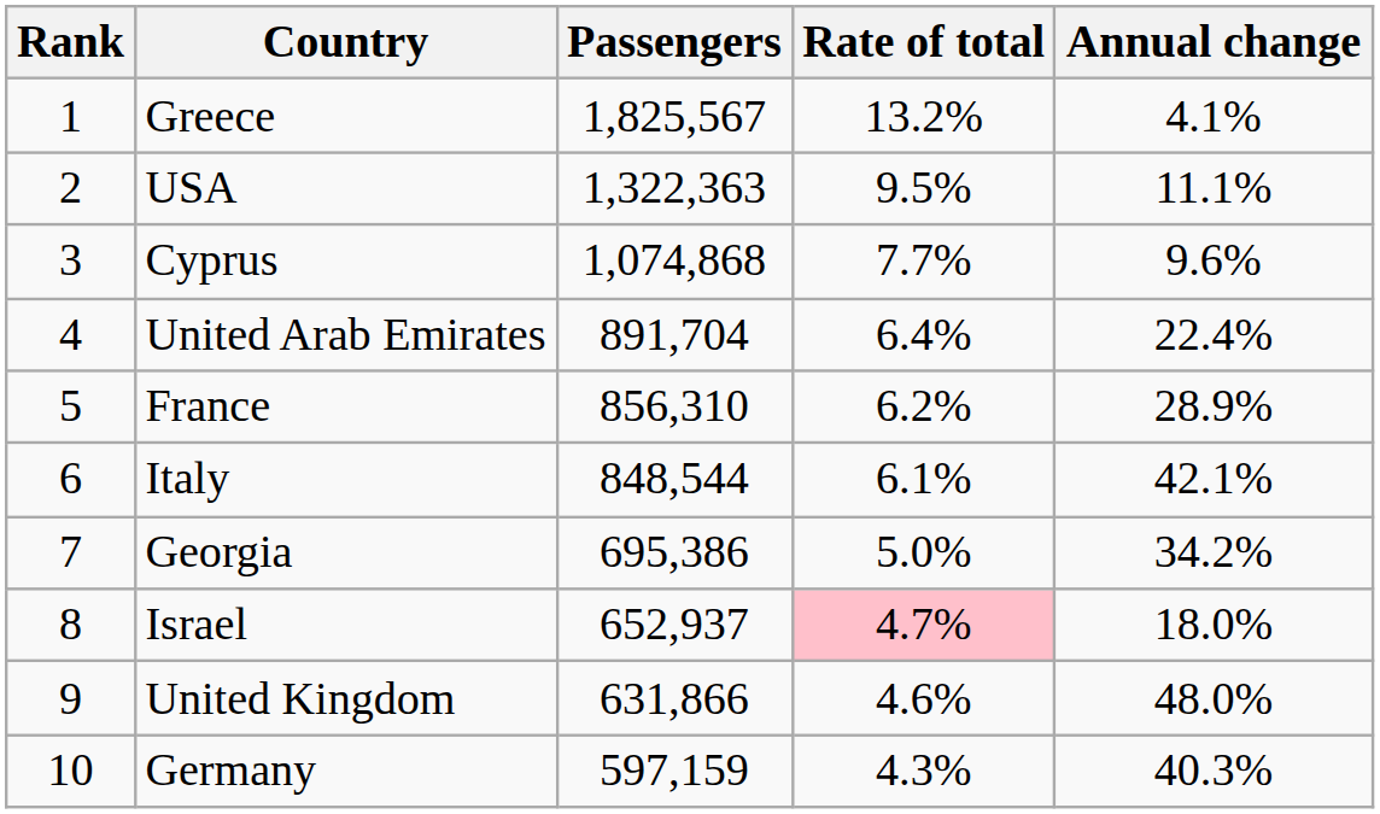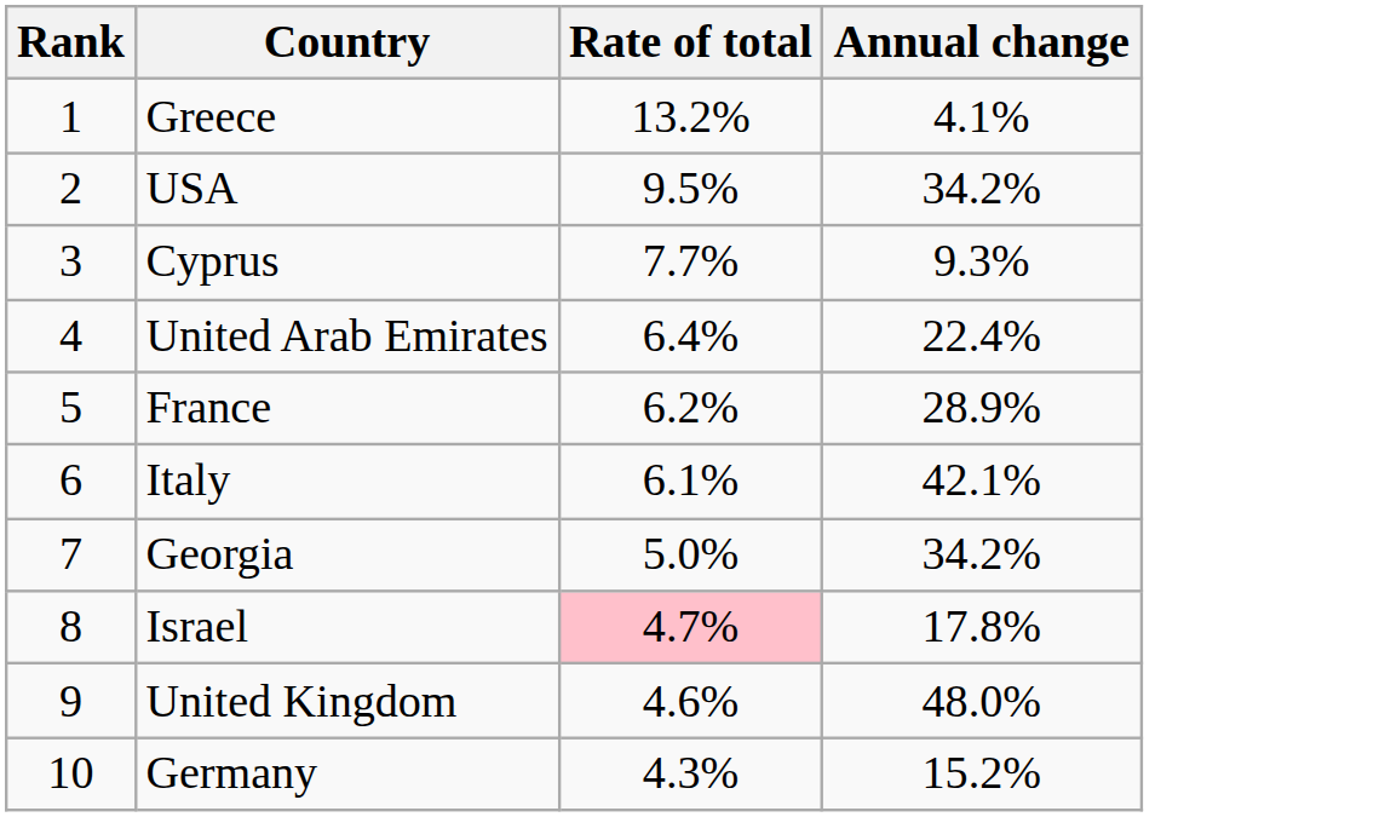- column: Passengers | 1,825,567 | 1,322,363 | 1,074,868 | 891,704 | 856,310 | 848,544 | 695,386 | 652,937 | 631,866 | 597,159
USA | Annual change: 11.1% -> 34.2%
Cyprus | Annual change: 9.6% -> 9.3%
Israel | Annual change: 18.0% -> 17.8%
Germany | Annual change: 40.3% -> 15.2%
